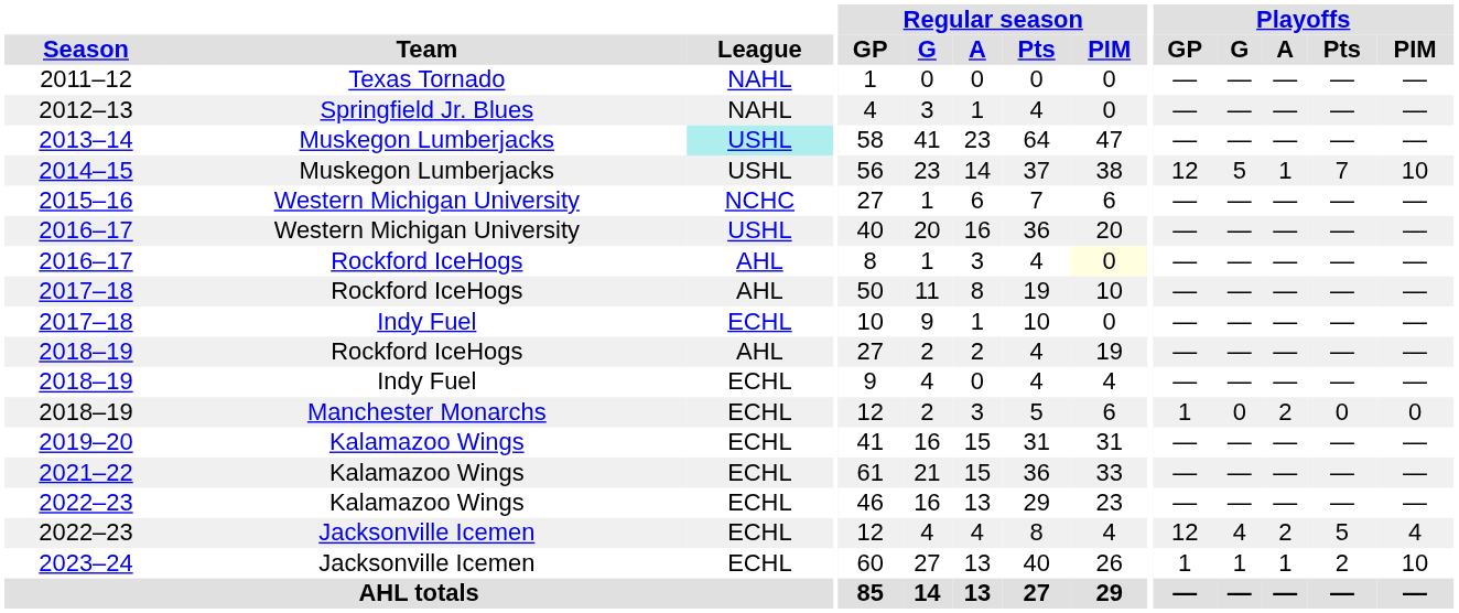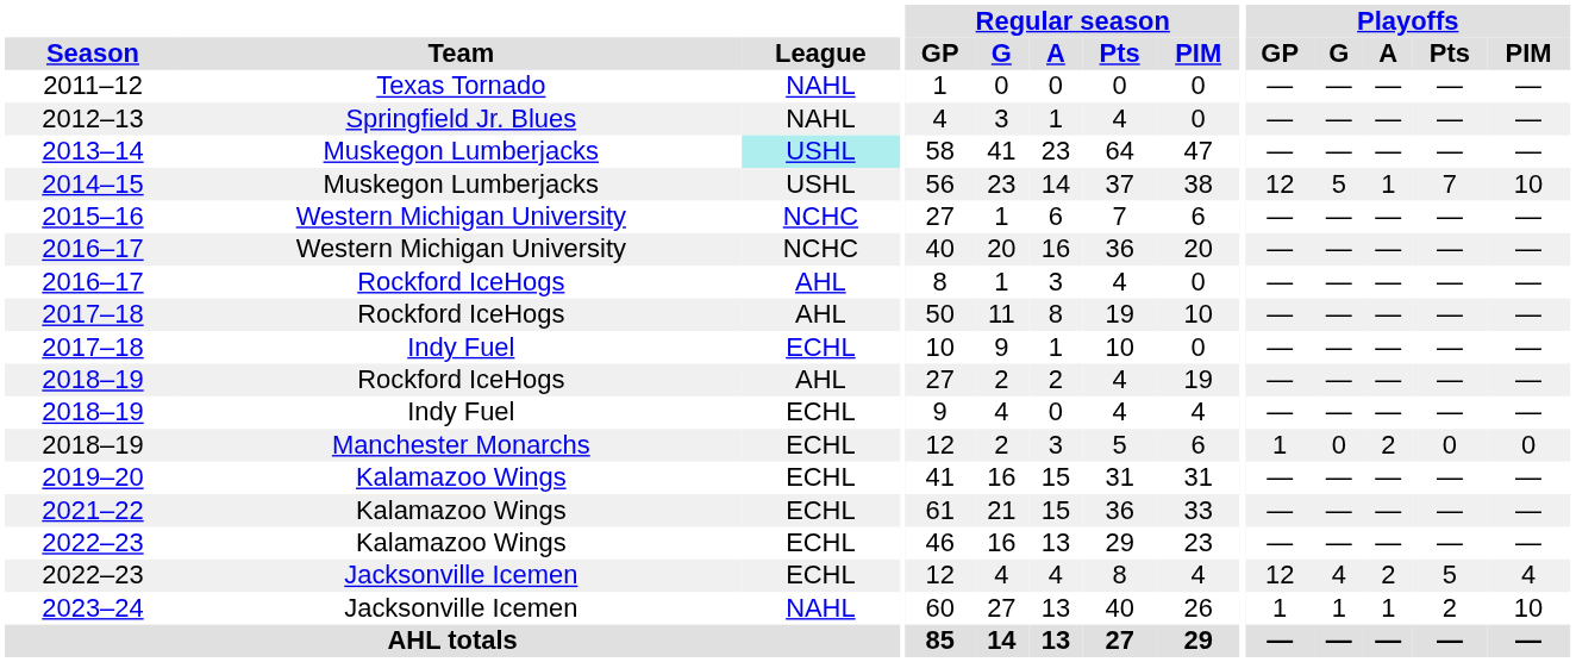2016–17 / Western Michigan University | League: USHL -> NCHC
2016–17 / Rockford IceHogs | Regular season / PIM: lightyellow background -> no background
2023–24 | League: ECHL -> NAHL
